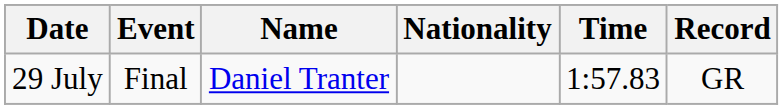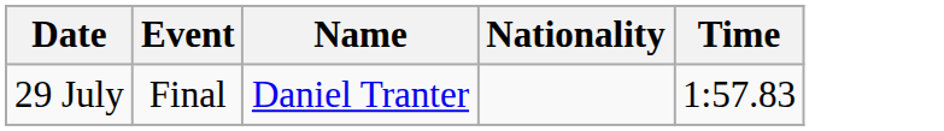- column: Record | GR
